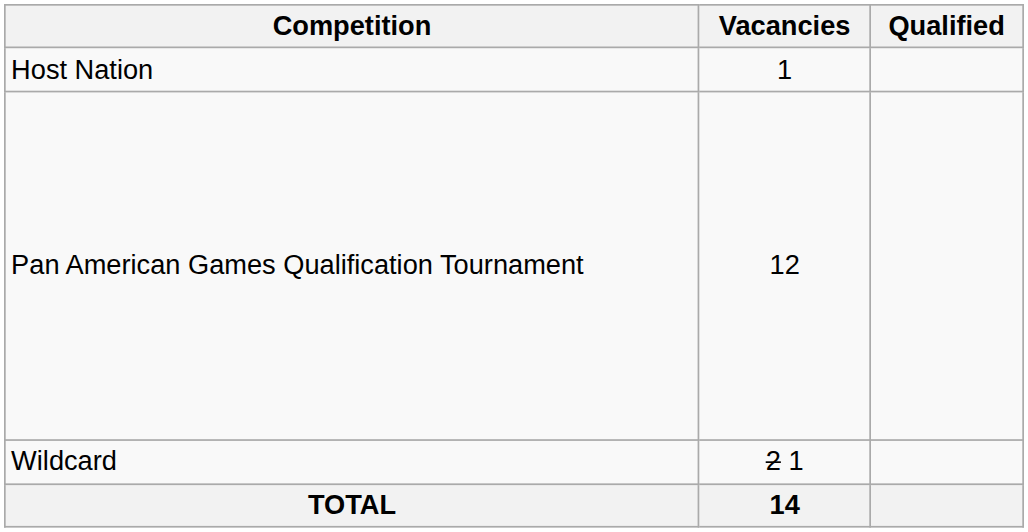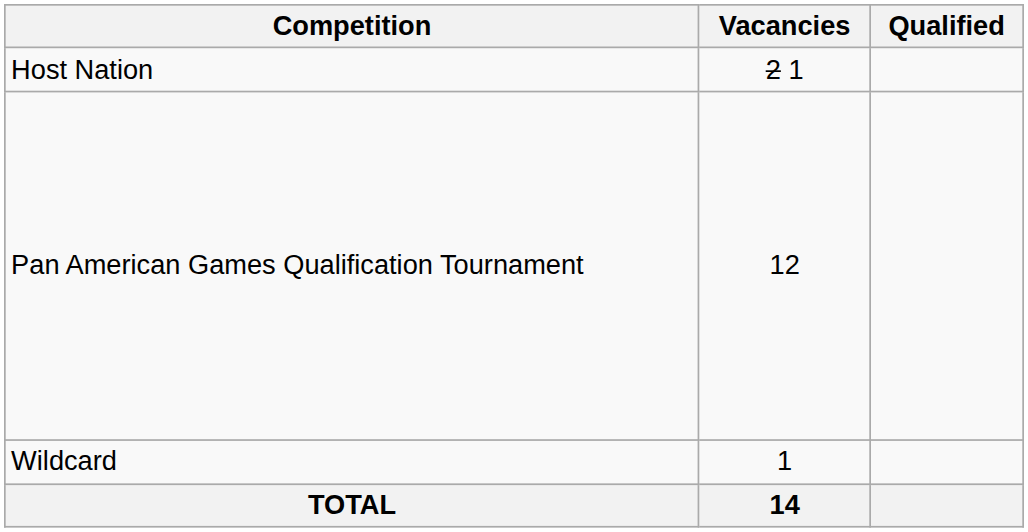Host Nation | Vacancies: 1 -> 2 1
Wildcard | Vacancies: 2 1 -> 1
